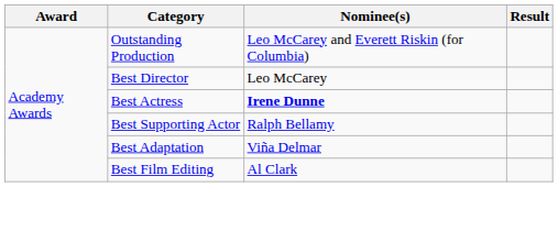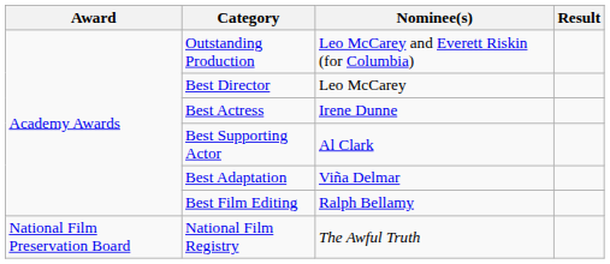Best Actress | Nominee(s): bold -> normal
Best Supporting Actor | Nominee(s): Ralph Bellamy -> Al Clark
Best Film Editing | Nominee(s): Al Clark -> Ralph Bellamy
+ row: National Film Preservation Board | National Film Registry | The Awful Truth
